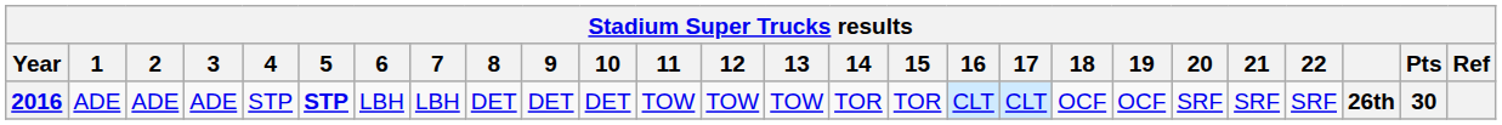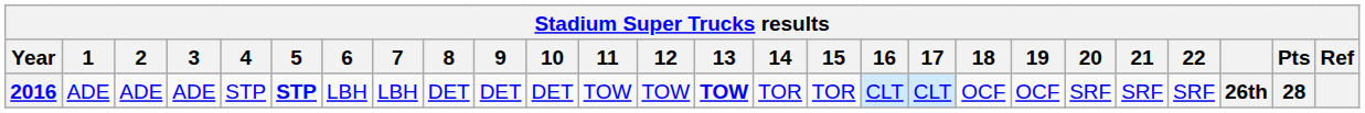2016 | 13: normal -> bold
2016 | Pts: 30 -> 28
